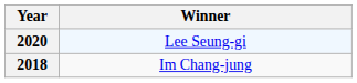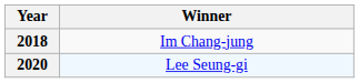rows swapped: 2020 <-> 2018
